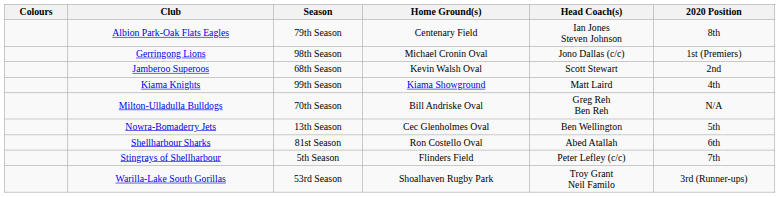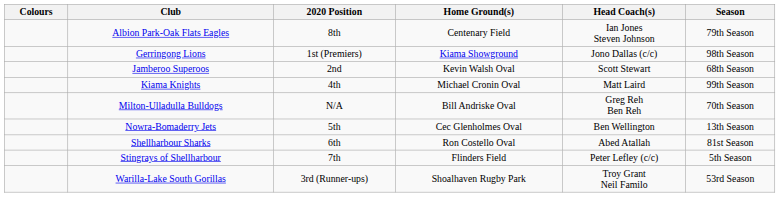columns swapped: Season <-> 2020 Position
Gerringong Lions | Home Ground(s): Michael Cronin Oval -> Kiama Showground
Kiama Knights | Home Ground(s): Kiama Showground -> Michael Cronin Oval
